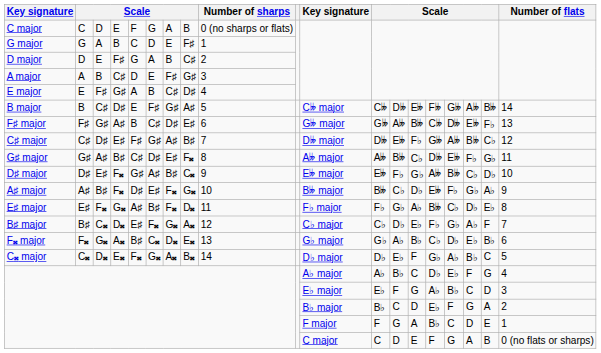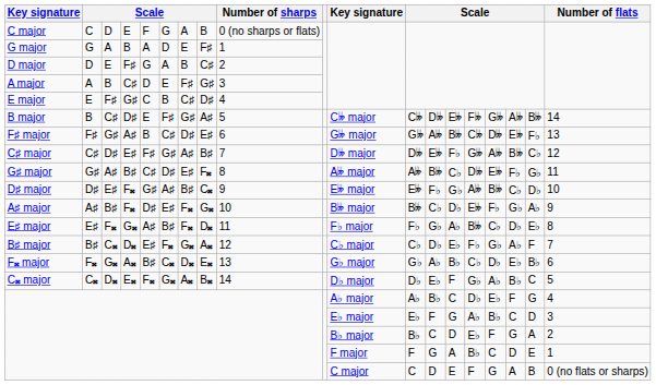G major | column 5: C -> A
E major | column 5: A -> C
